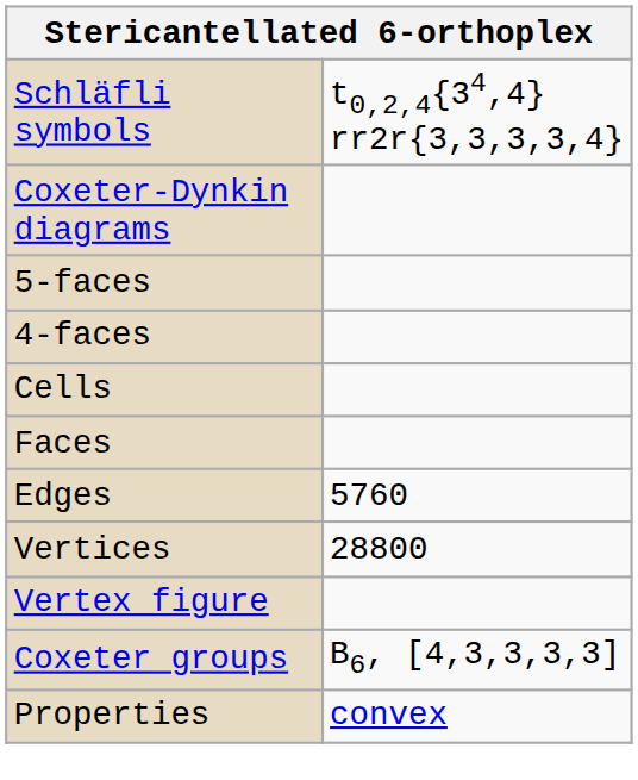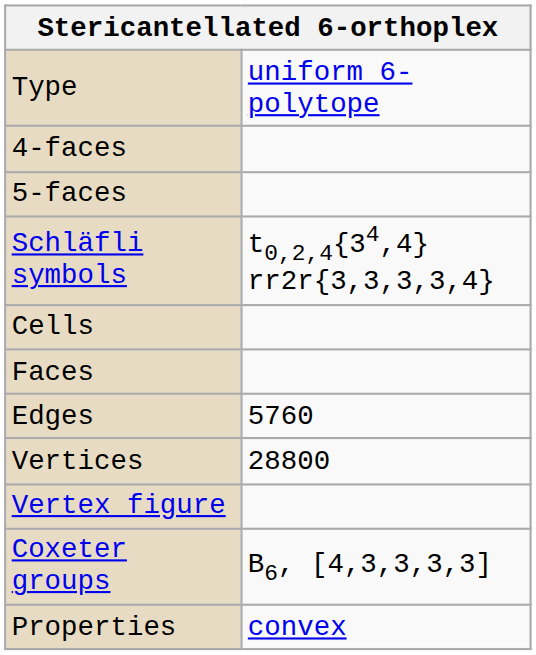+ row: Type | uniform 6-polytope
rows swapped: Schläfli symbols <-> 4-faces
- row: Coxeter-Dynkin diagrams
